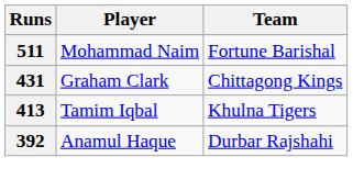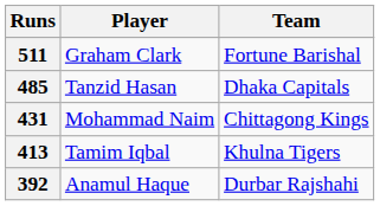511 | Player: Mohammad Naim -> Graham Clark
+ row: 485 | Tanzid Hasan | Dhaka Capitals
431 | Player: Graham Clark -> Mohammad Naim
